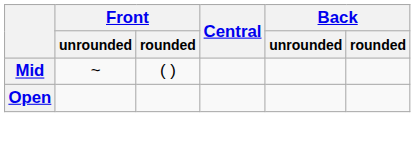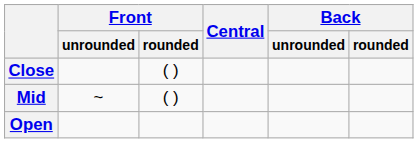+ row: Close | ( )
